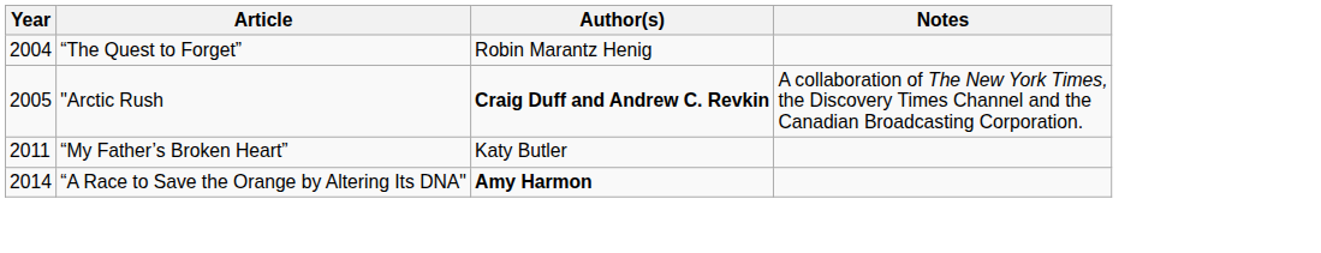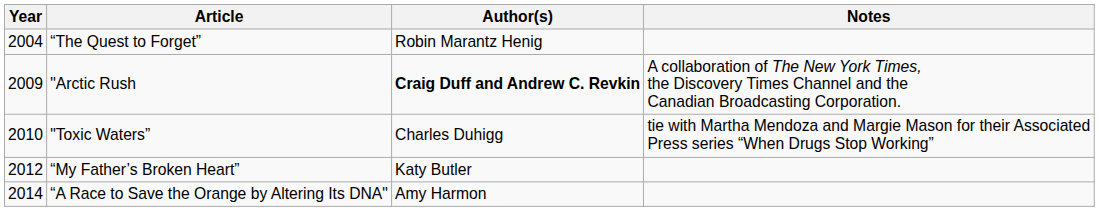"Arctic Rush | Year: 2005 -> 2009
+ row: 2010 | "Toxic Waters” | Charles Duhigg | tie with Martha Mendoza and Margie Mason for their Associated Press series “When Drugs Stop Working”
“My Father’s Broken Heart” | Year: 2011 -> 2012
“A Race to Save the Orange by Altering Its DNA" | Author(s): bold -> normal
